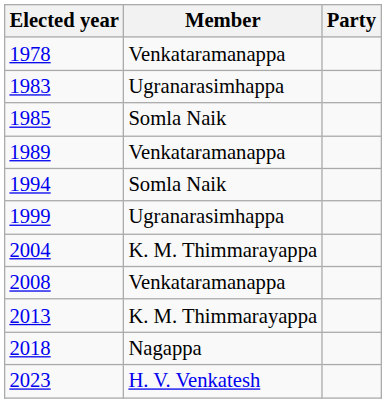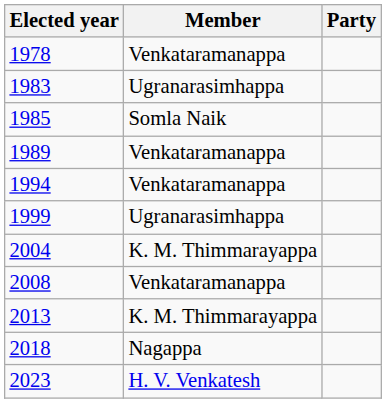1994 | Member: Somla Naik -> Venkataramanappa
